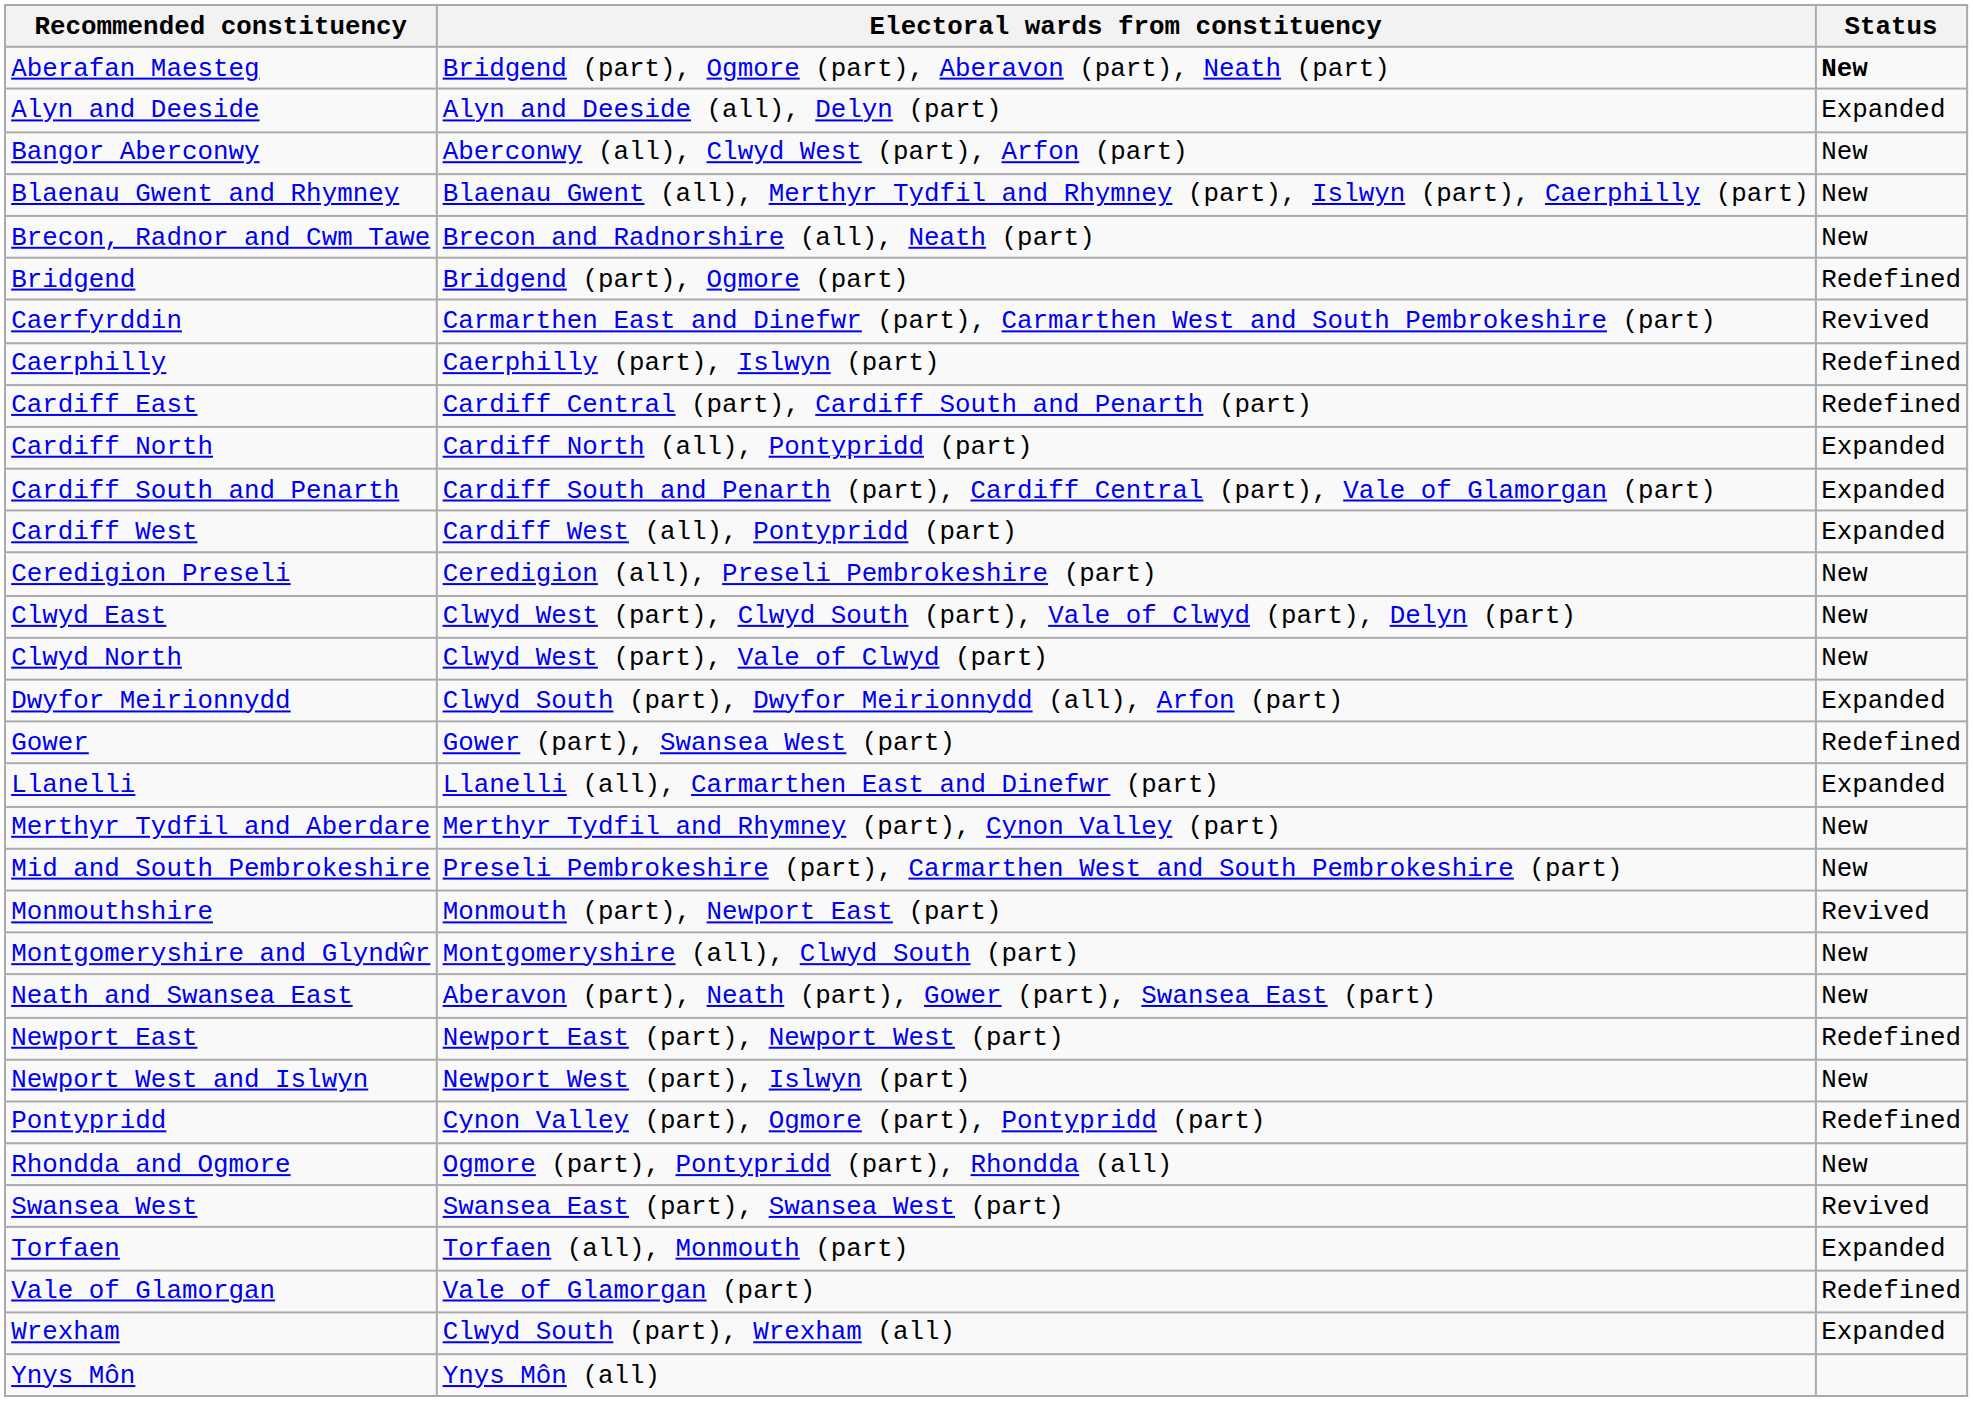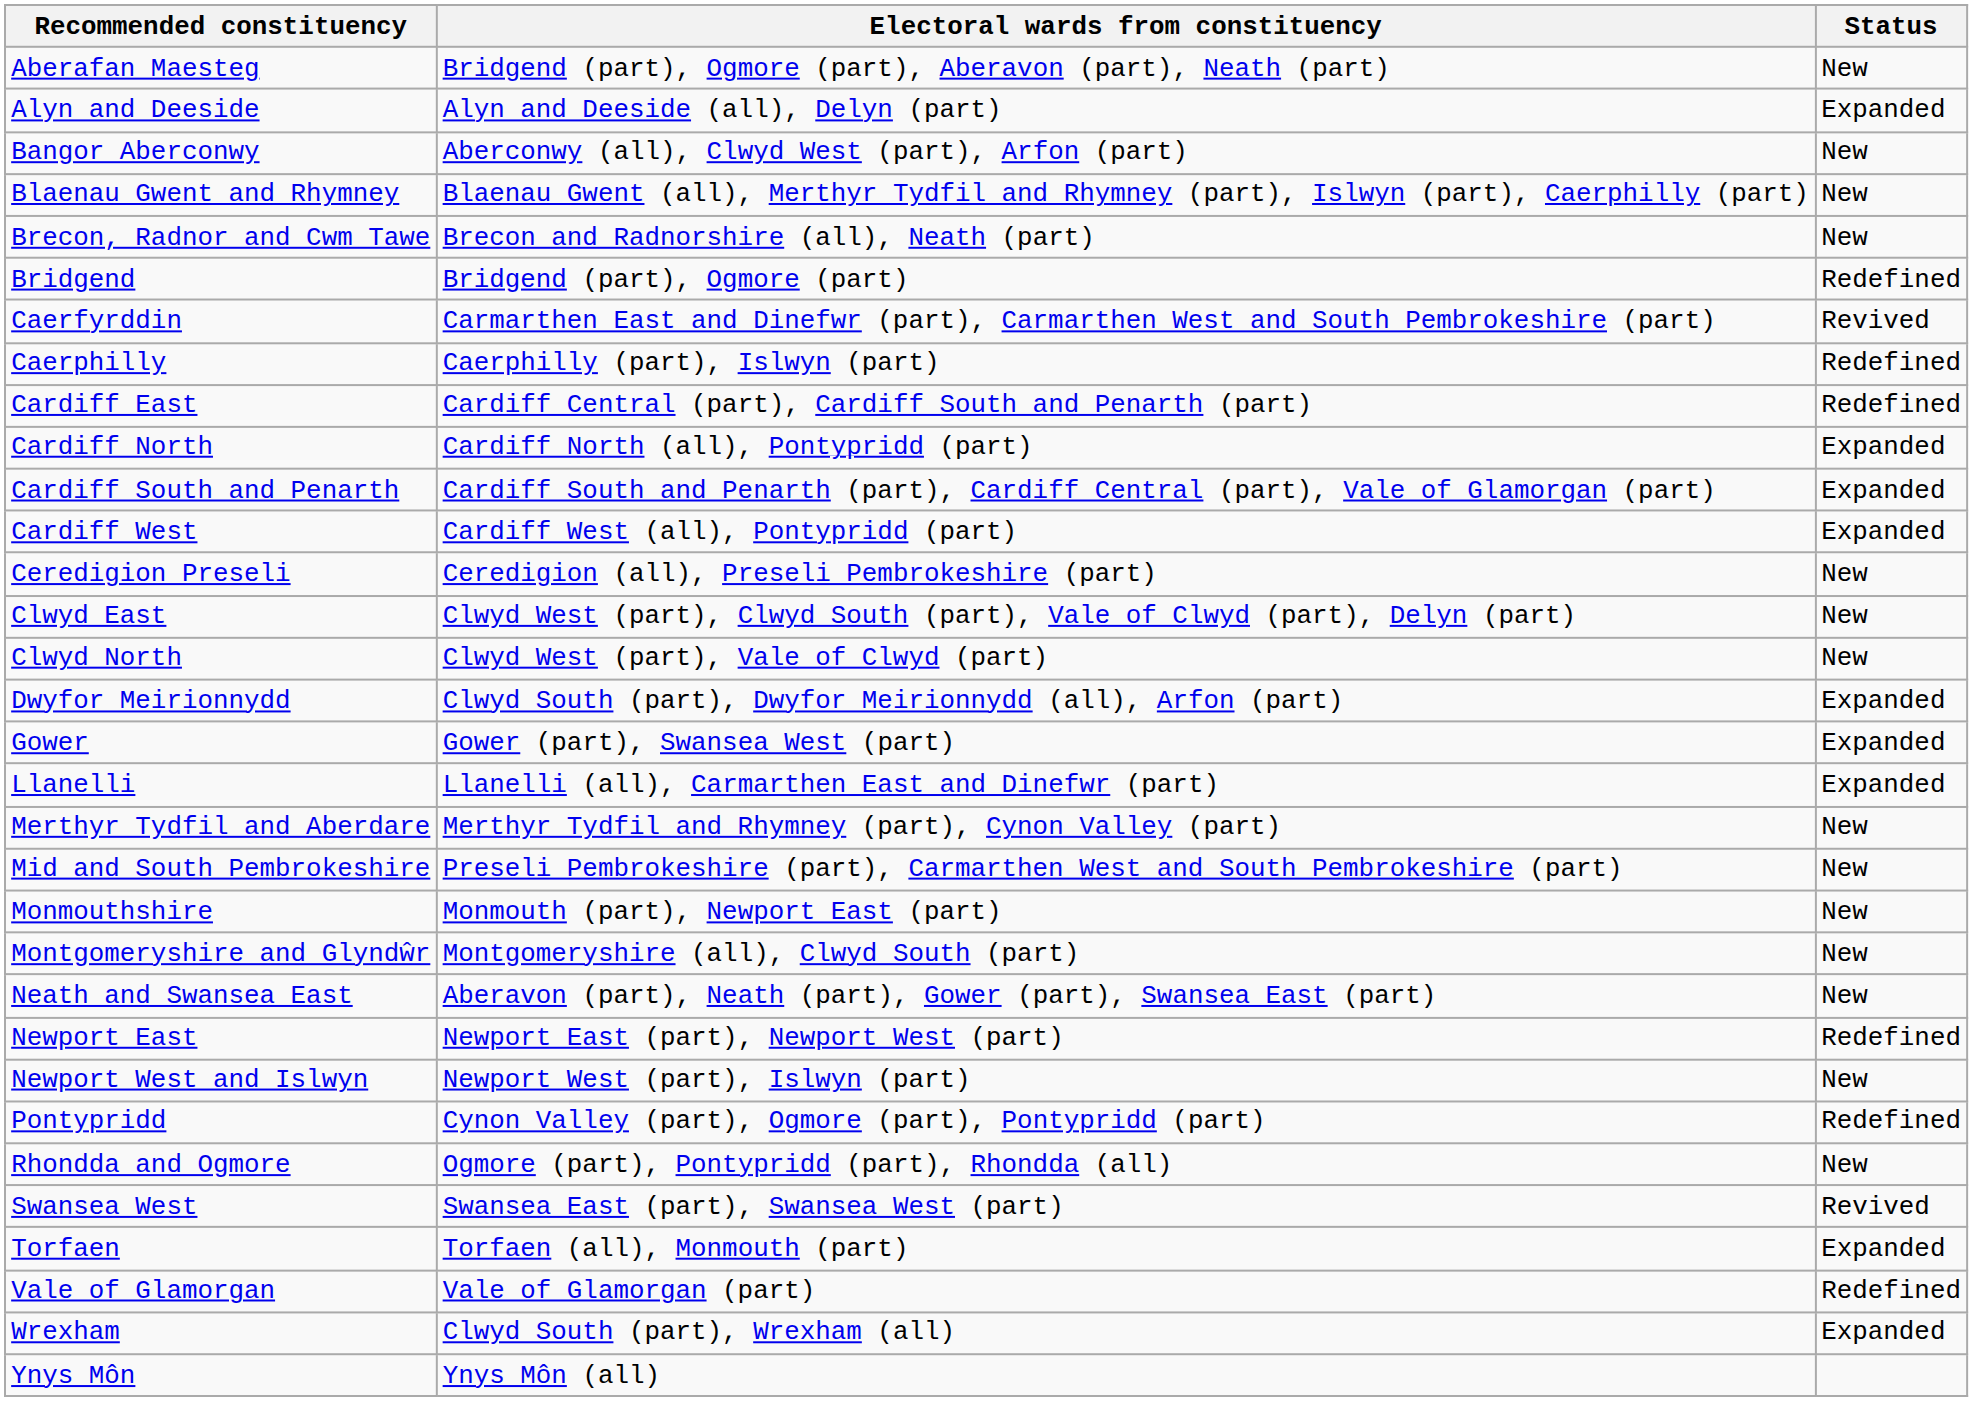Aberafan Maesteg | Status: bold -> normal
Gower | Status: Redefined -> Expanded
Monmouthshire | Status: Revived -> New
